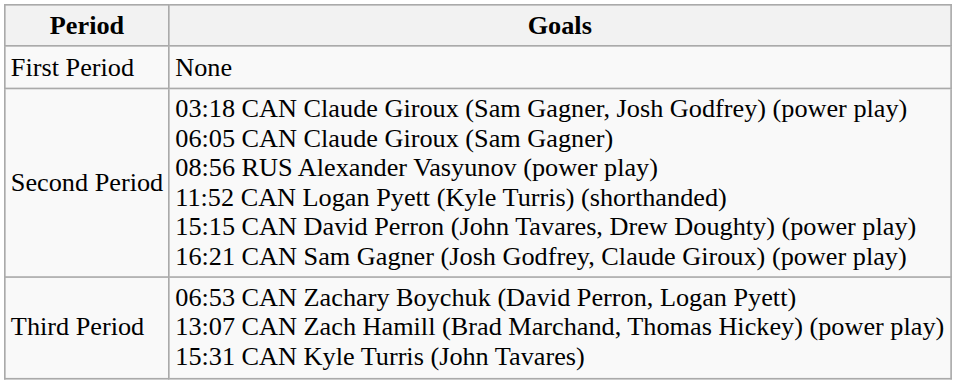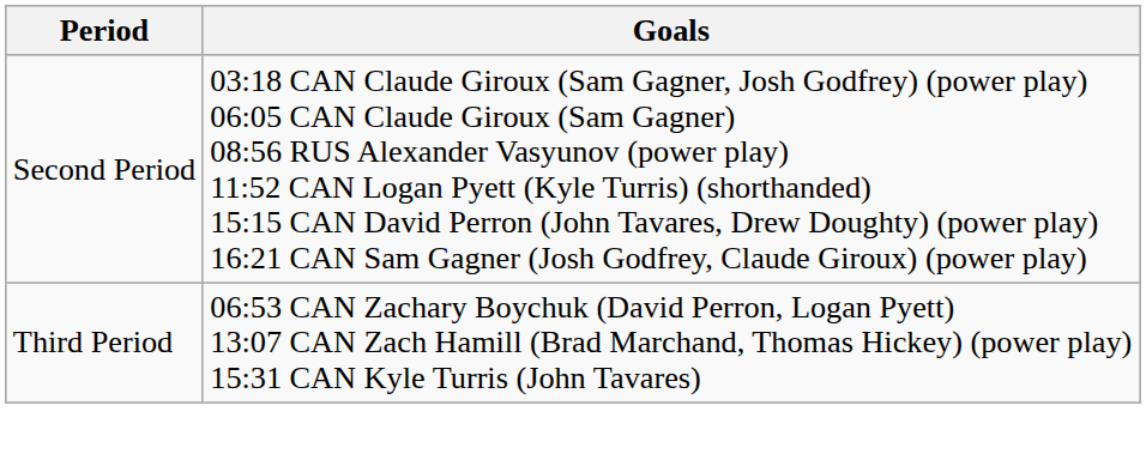- row: First Period | None
